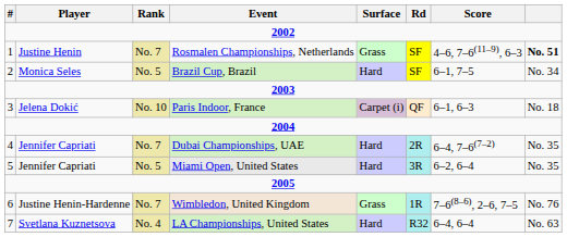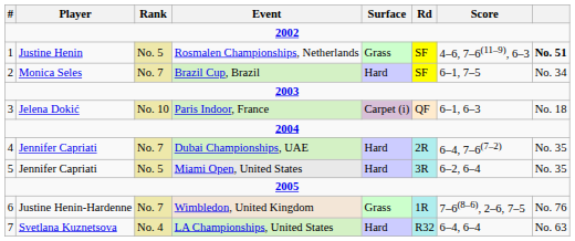Rosmalen Championships, Netherlands | Rank: No. 7 -> No. 5
Brazil Cup, Brazil | Rank: No. 5 -> No. 7
